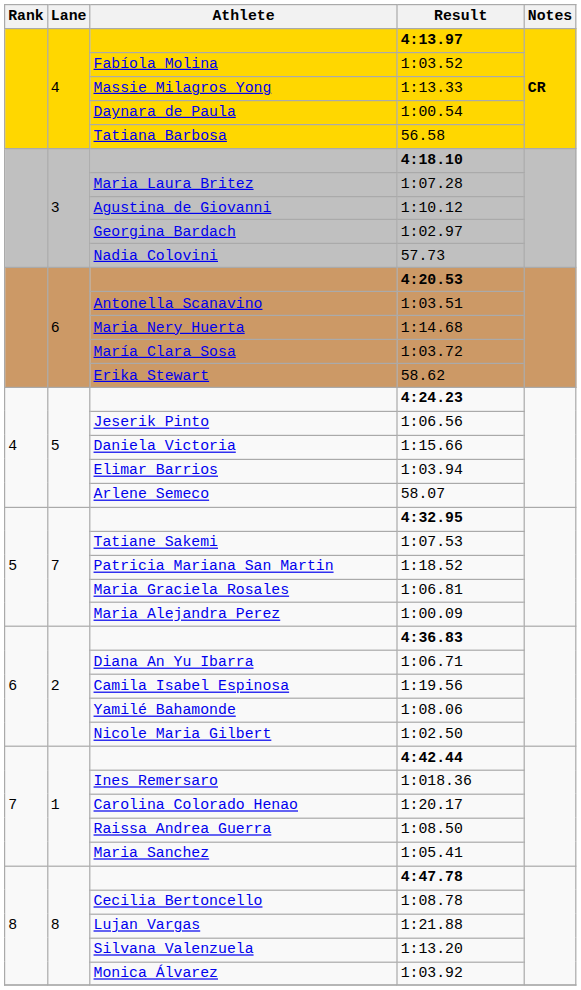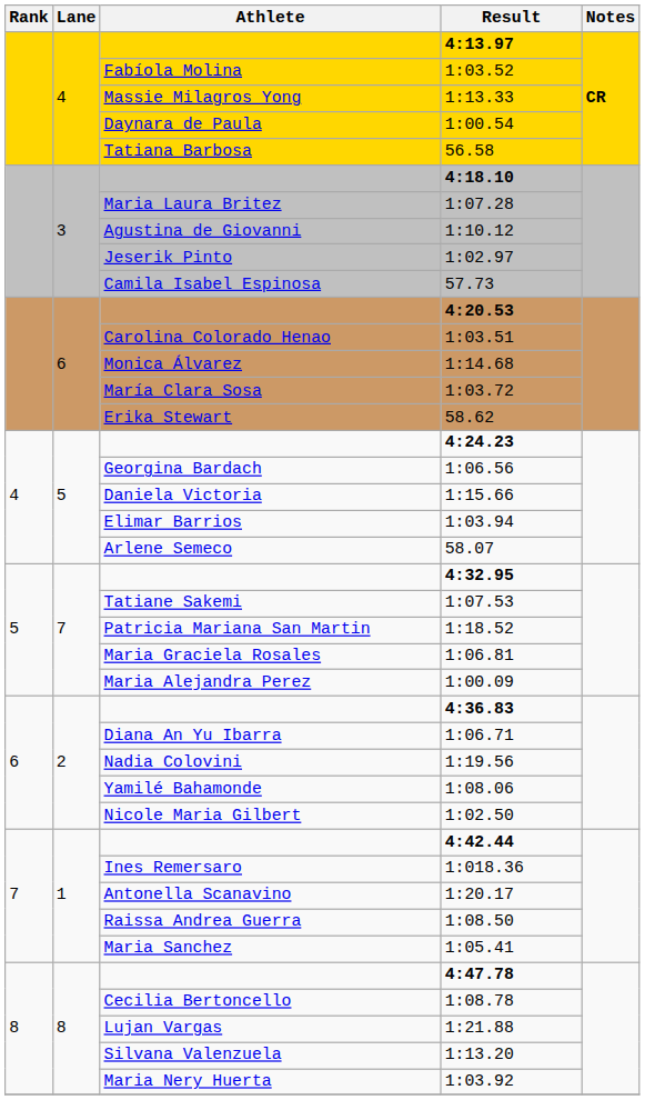1:02.97 | Athlete: Georgina Bardach -> Jeserik Pinto
57.73 | Athlete: Nadia Colovini -> Camila Isabel Espinosa
1:03.51 | Athlete: Antonella Scanavino -> Carolina Colorado Henao
1:14.68 | Athlete: Maria Nery Huerta -> Monica Álvarez
1:06.56 | Athlete: Jeserik Pinto -> Georgina Bardach
1:19.56 | Athlete: Camila Isabel Espinosa -> Nadia Colovini
1:20.17 | Athlete: Carolina Colorado Henao -> Antonella Scanavino
1:03.92 | Athlete: Monica Álvarez -> Maria Nery Huerta
